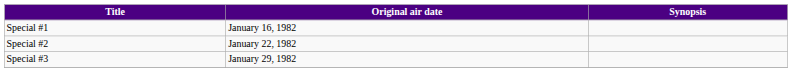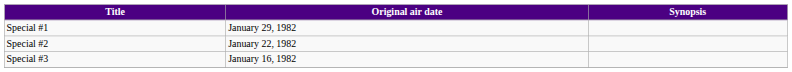Special #1 | Original air date: January 16, 1982 -> January 29, 1982
Special #3 | Original air date: January 29, 1982 -> January 16, 1982
